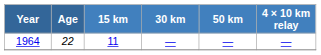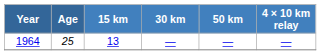1964 | Age: 22 -> 25
1964 | 15 km: 11 -> 13
